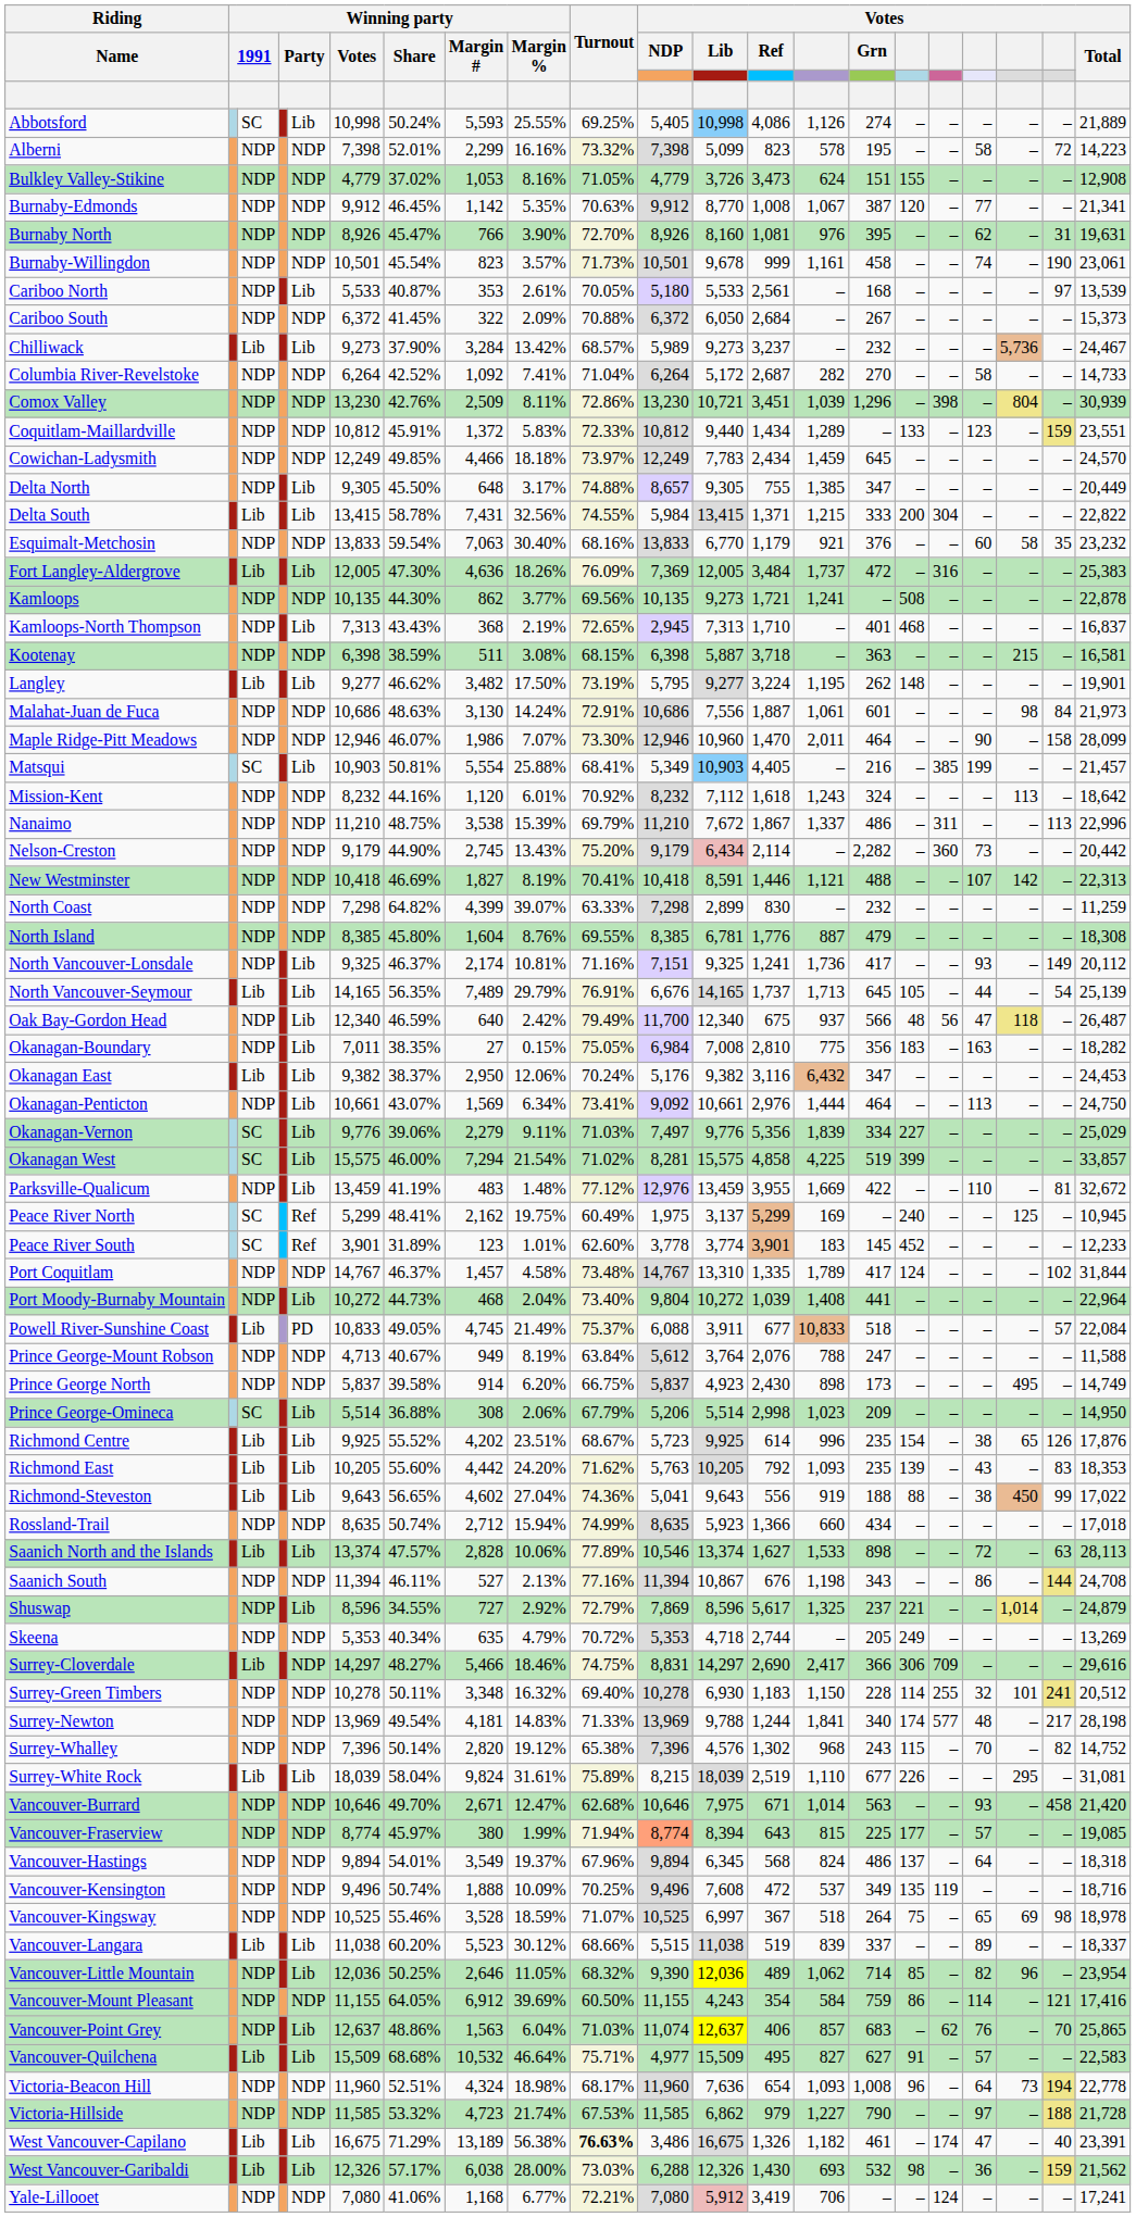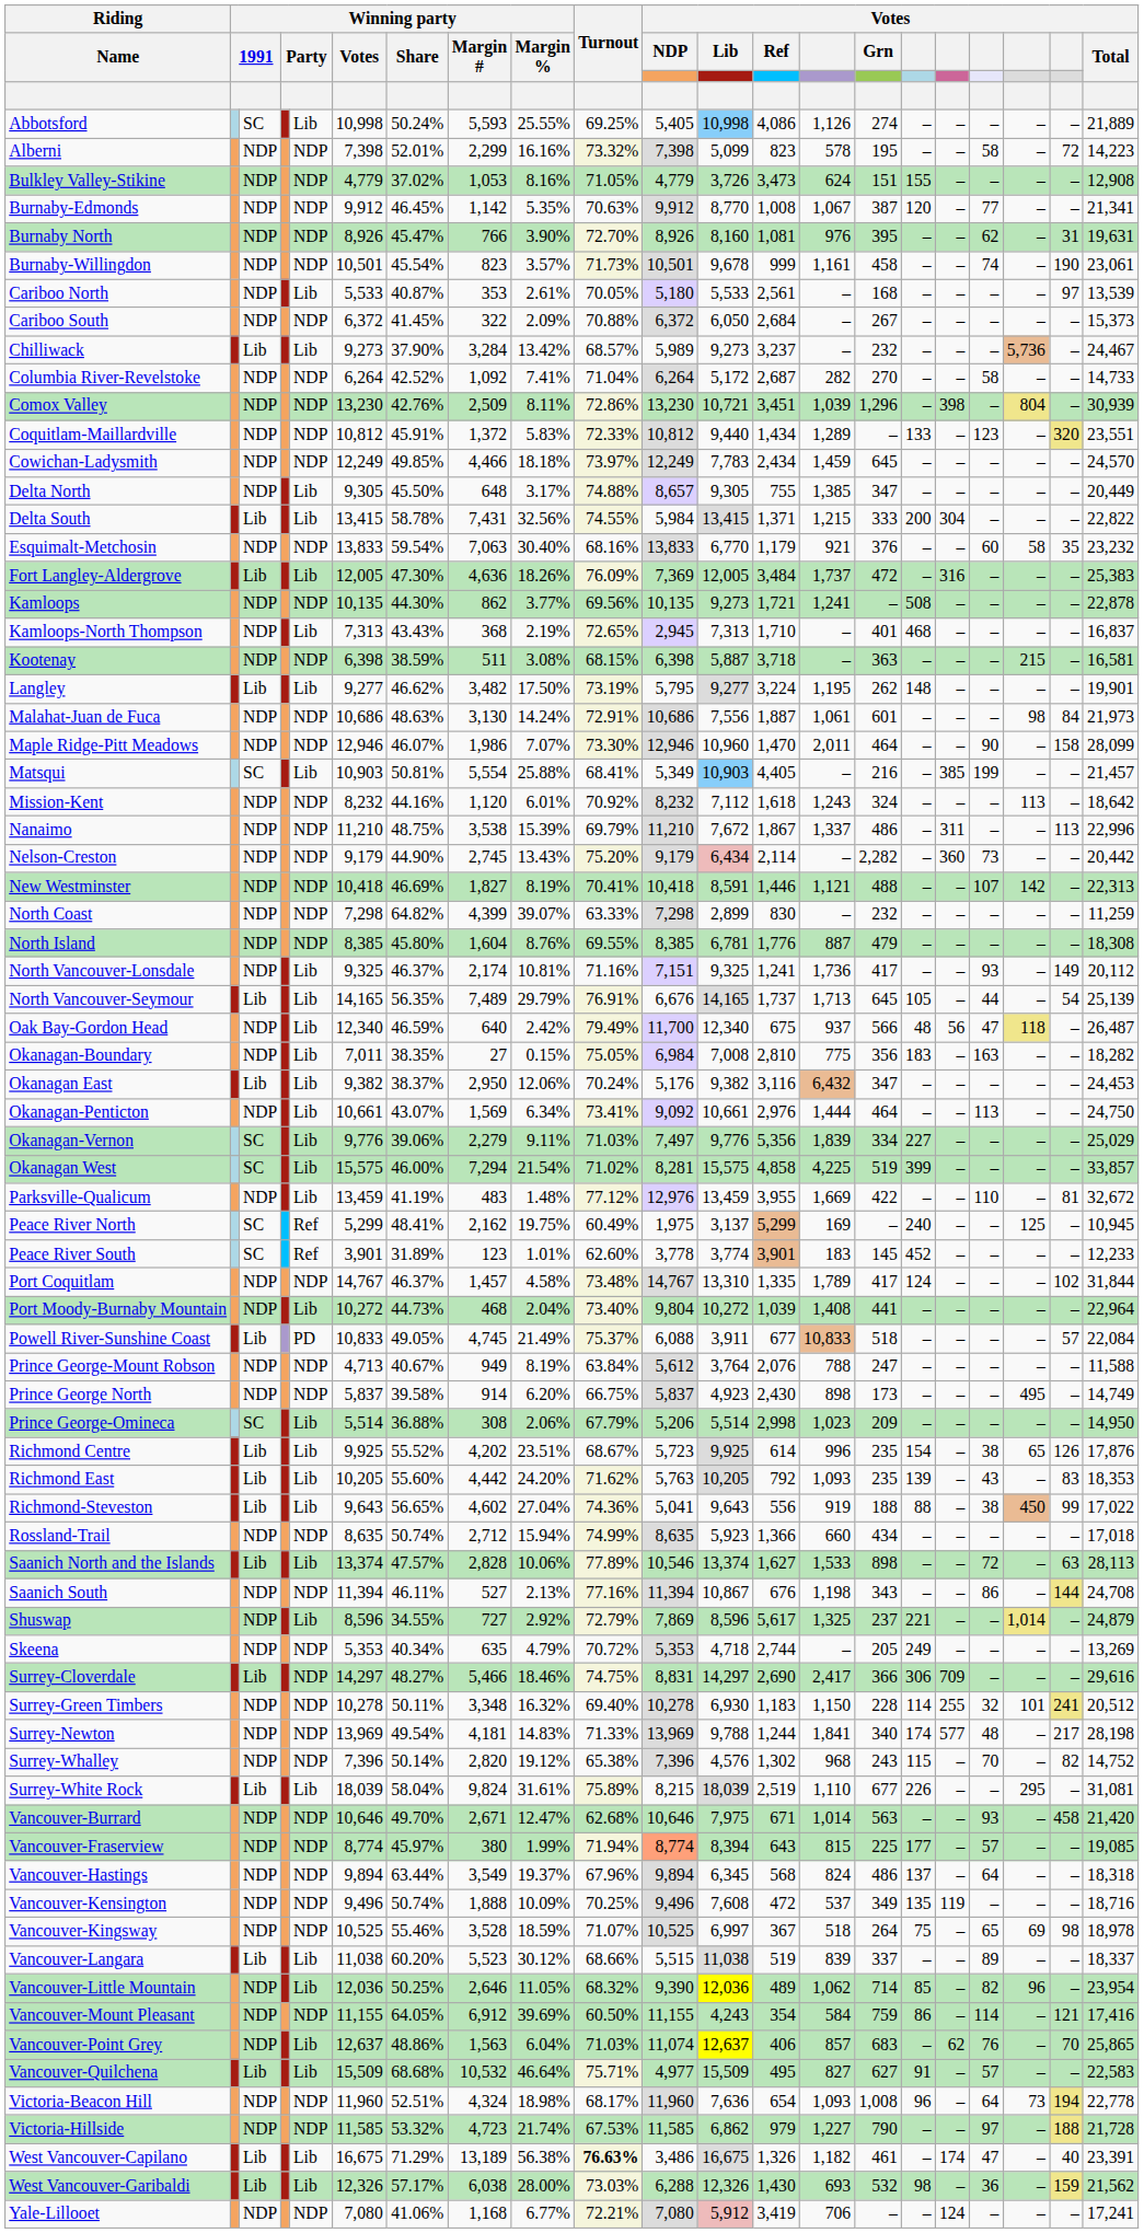Coquitlam-Maillardville | column 20: 159 -> 320
Vancouver-Hastings | Winning party / Share: 54.01% -> 63.44%
